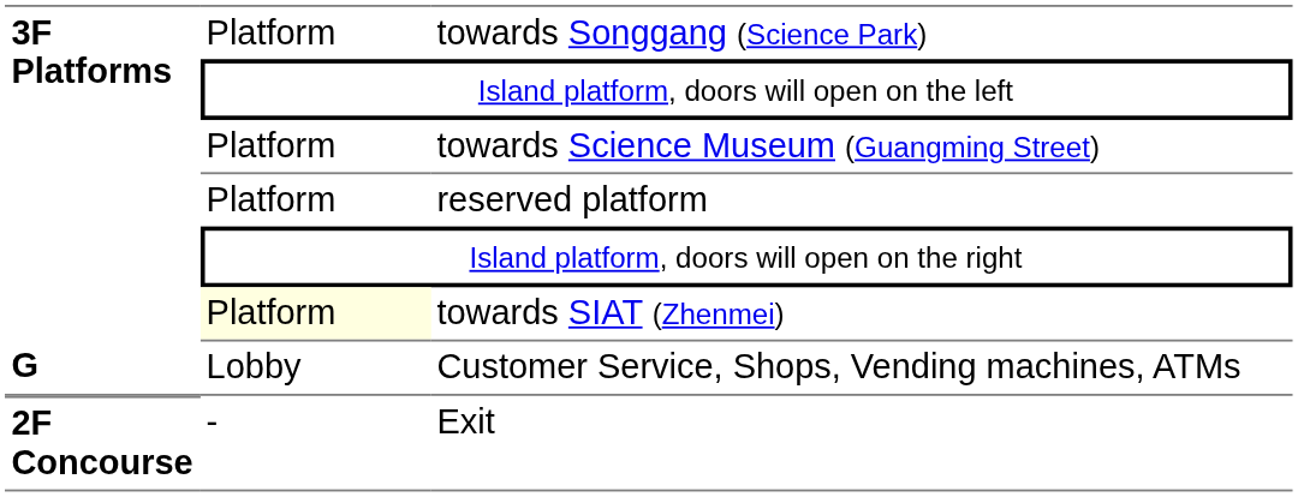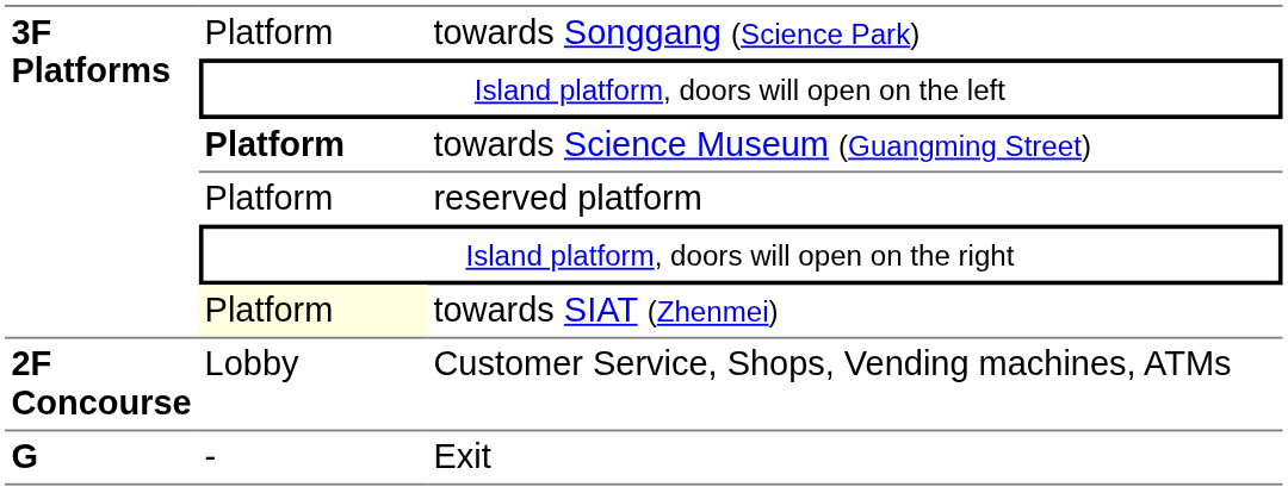towards Science Museum (Guangming Street) | column 2: normal -> bold
Customer Service, Shops, Vending machines, ATMs | column 1: G -> 2F Concourse
Exit | column 1: 2F Concourse -> G
